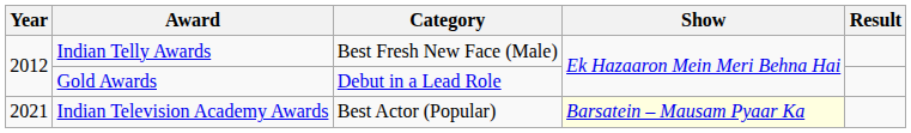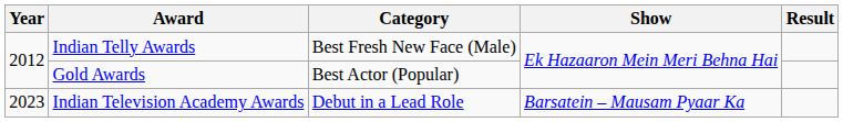Gold Awards | Category: Debut in a Lead Role -> Best Actor (Popular)
Indian Television Academy Awards | Year: 2021 -> 2023
Indian Television Academy Awards | Category: Best Actor (Popular) -> Debut in a Lead Role
Indian Television Academy Awards | Show: lightyellow background -> no background
